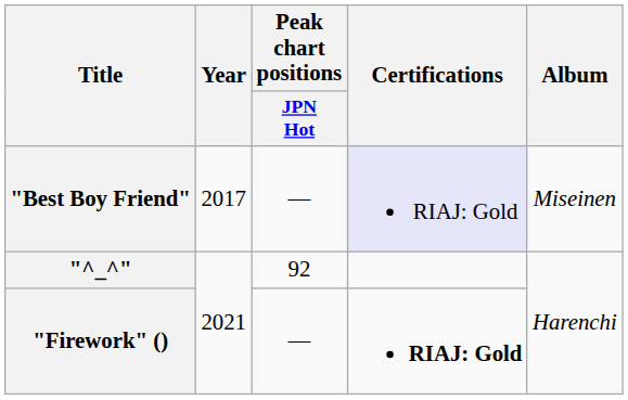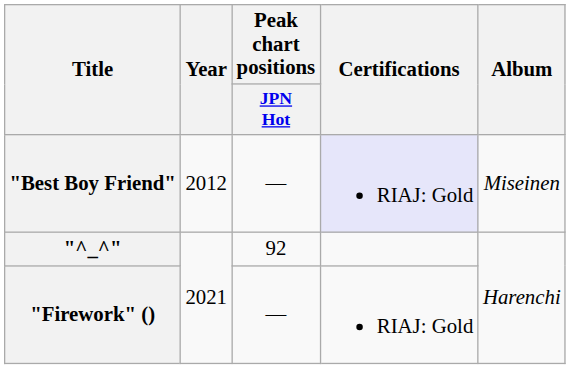"Best Boy Friend" | Year: 2017 -> 2012
"Firework" () | Certifications: bold -> normal
